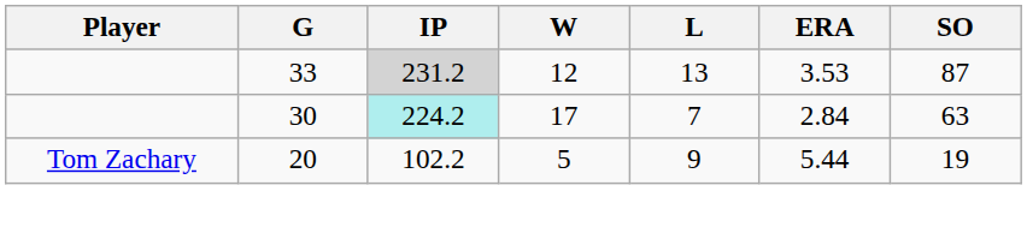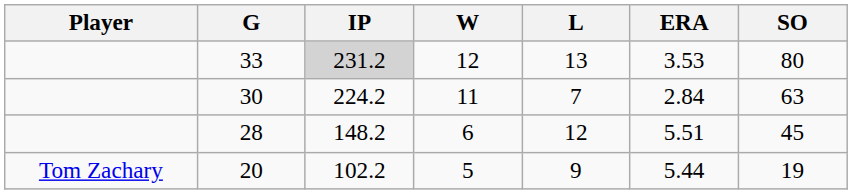33 | SO: 87 -> 80
30 | IP: paleturquoise background -> no background
30 | W: 17 -> 11
+ row: 28 | 148.2 | 6 | 12 | 5.51 | 45
